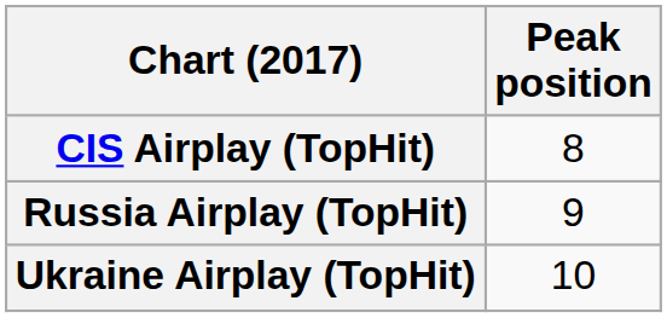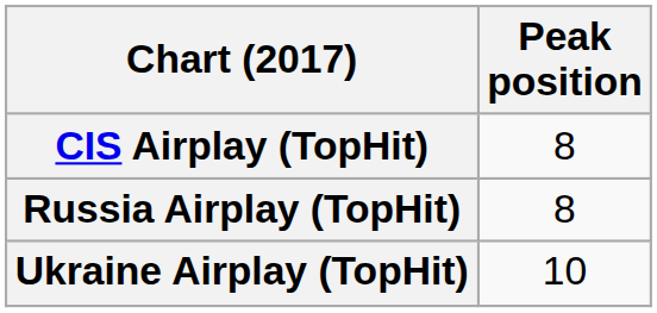Russia Airplay (TopHit) | Peak position: 9 -> 8
